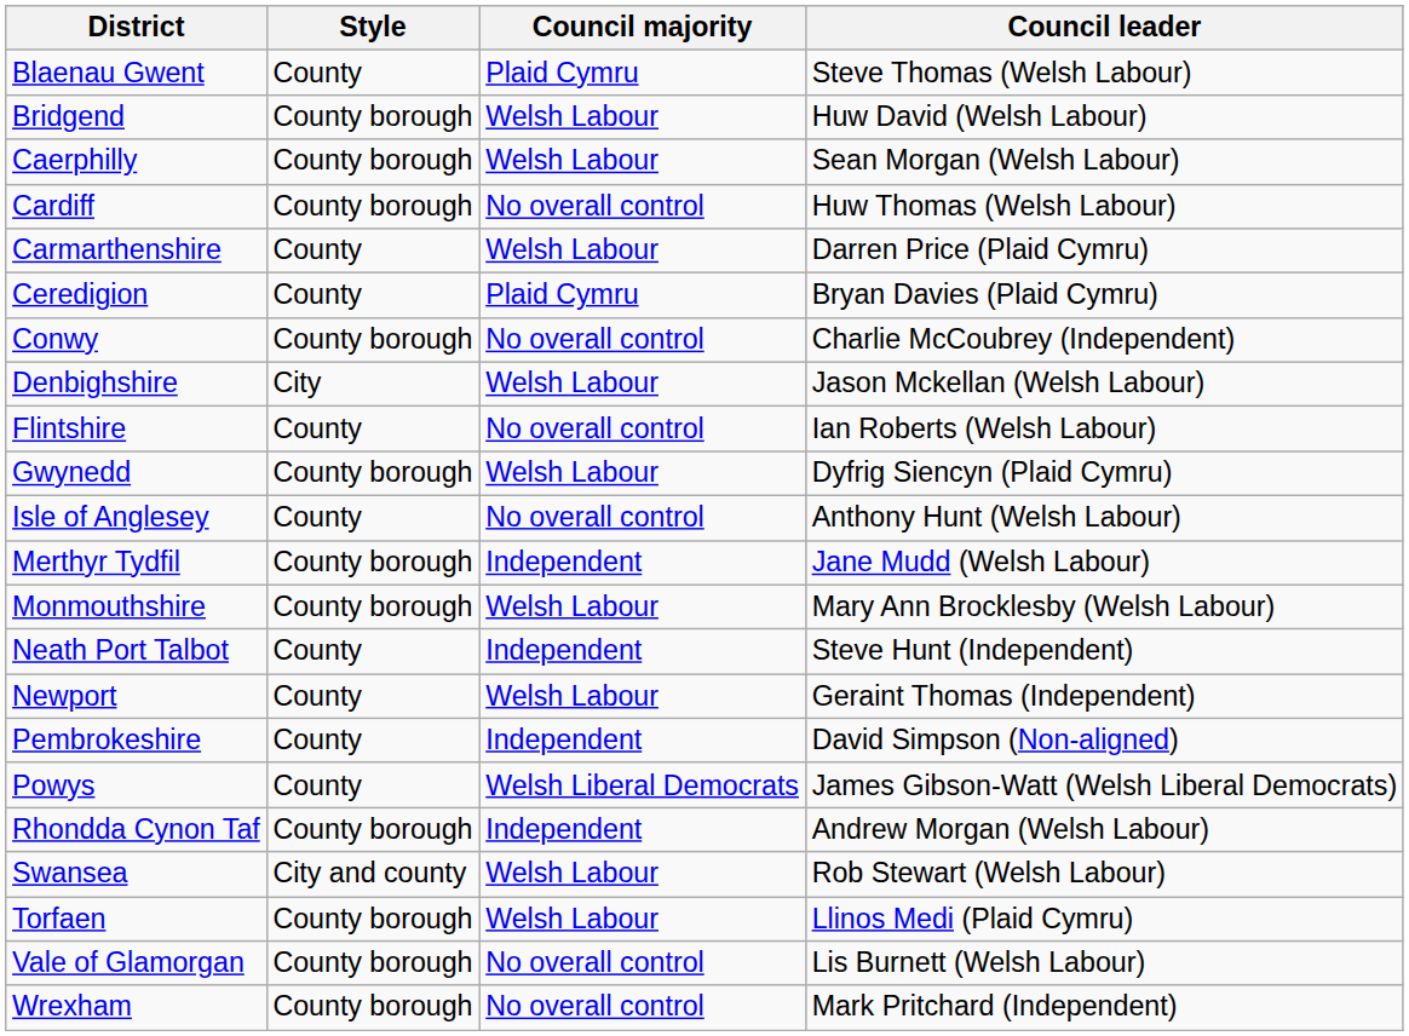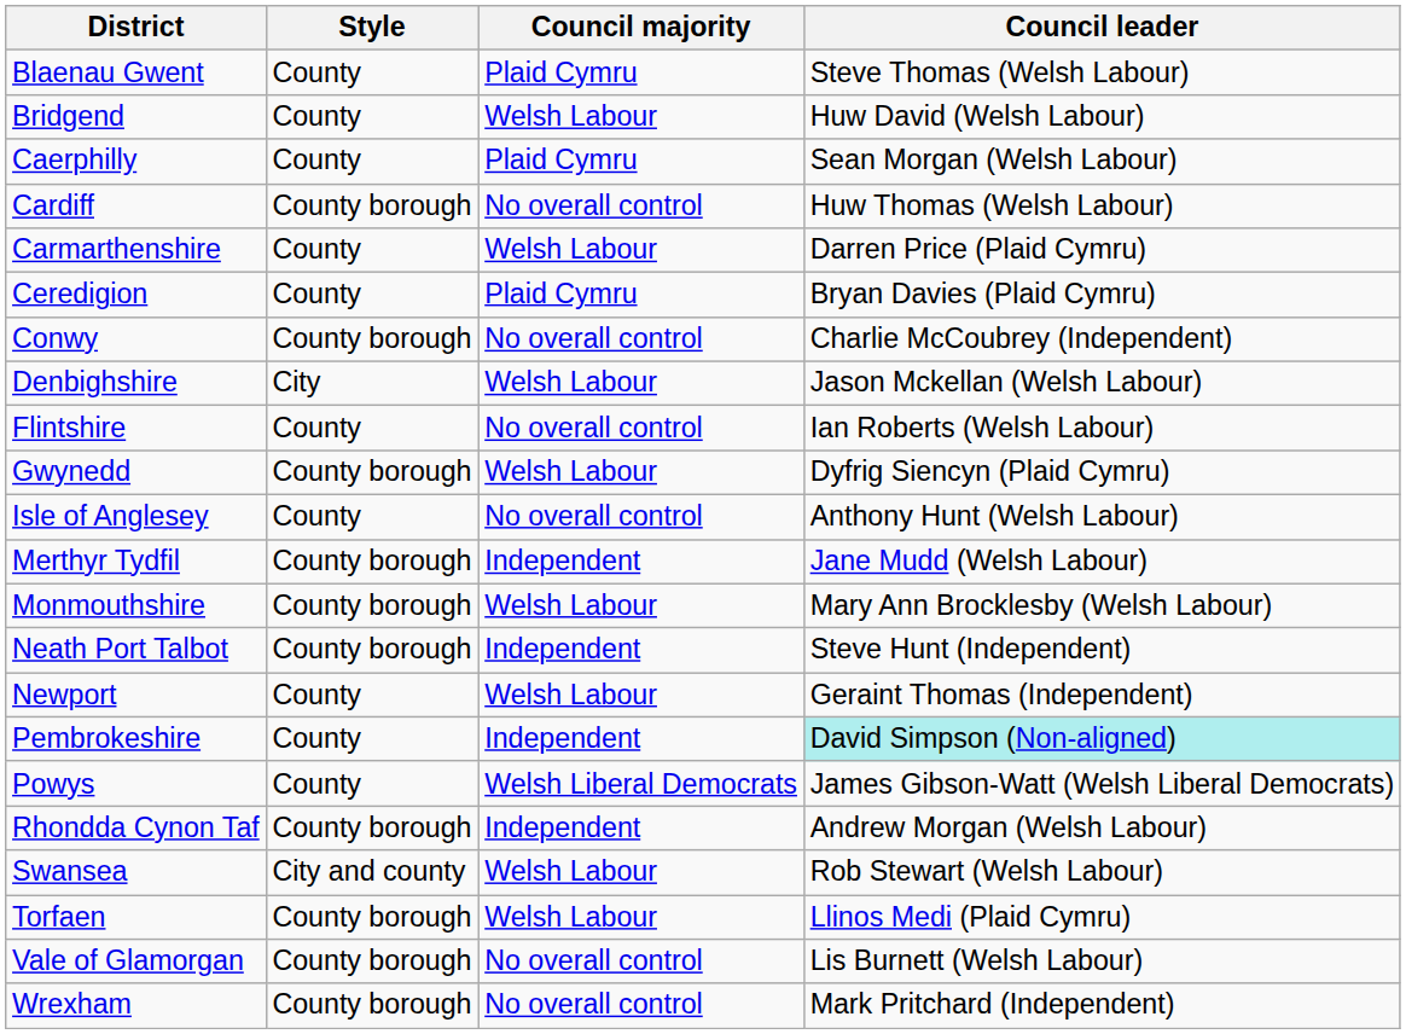Bridgend | Style: County borough -> County
Caerphilly | Style: County borough -> County
Caerphilly | Council majority: Welsh Labour -> Plaid Cymru
Neath Port Talbot | Style: County -> County borough
Pembrokeshire | Council leader: no background -> paleturquoise background
